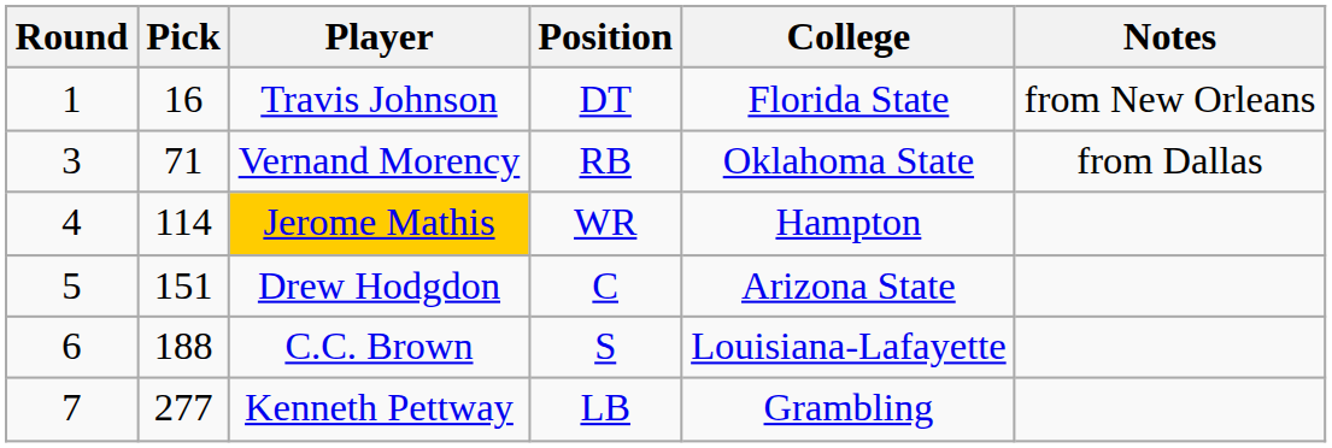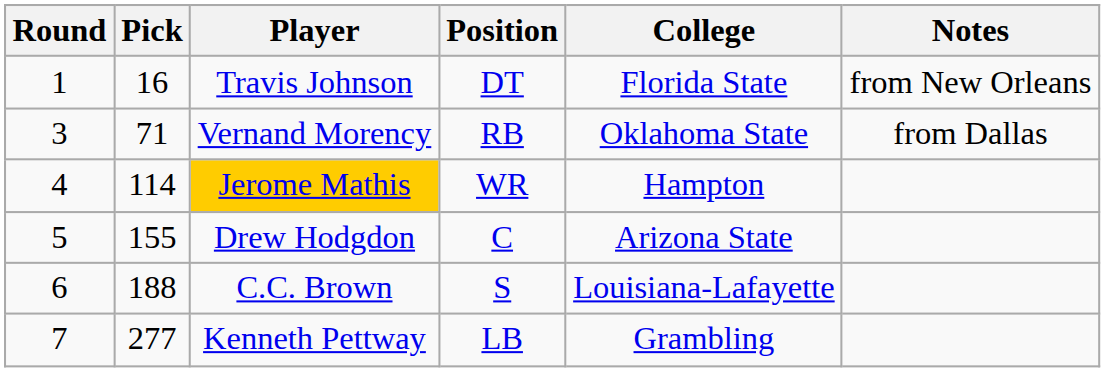Drew Hodgdon | Pick: 151 -> 155
